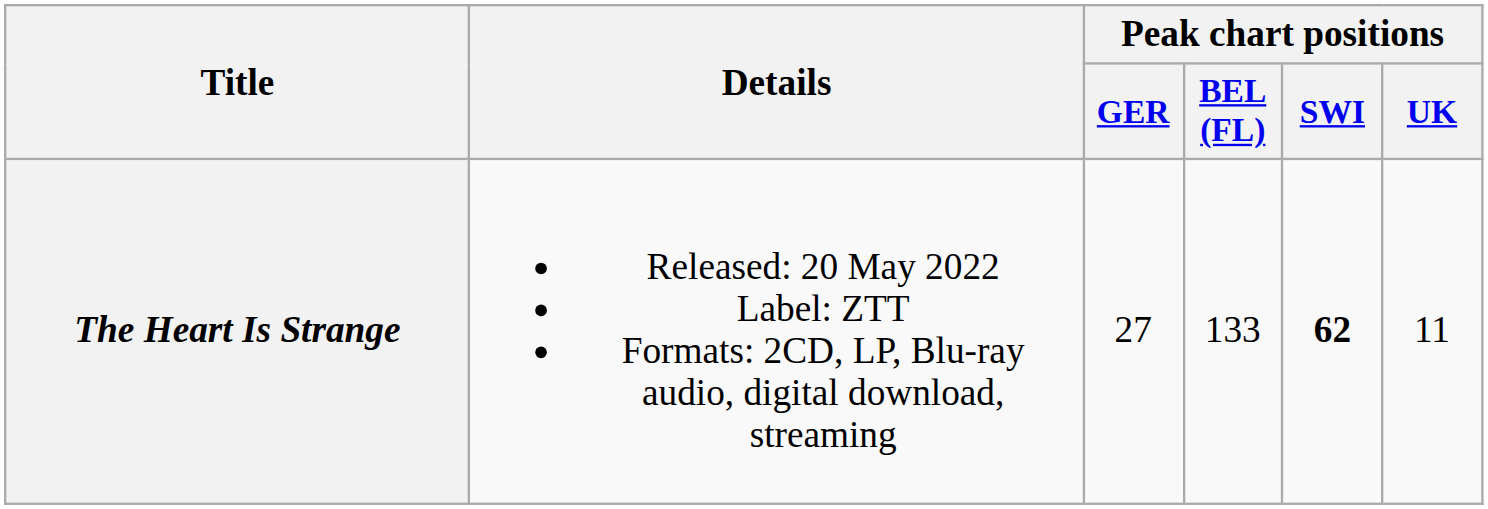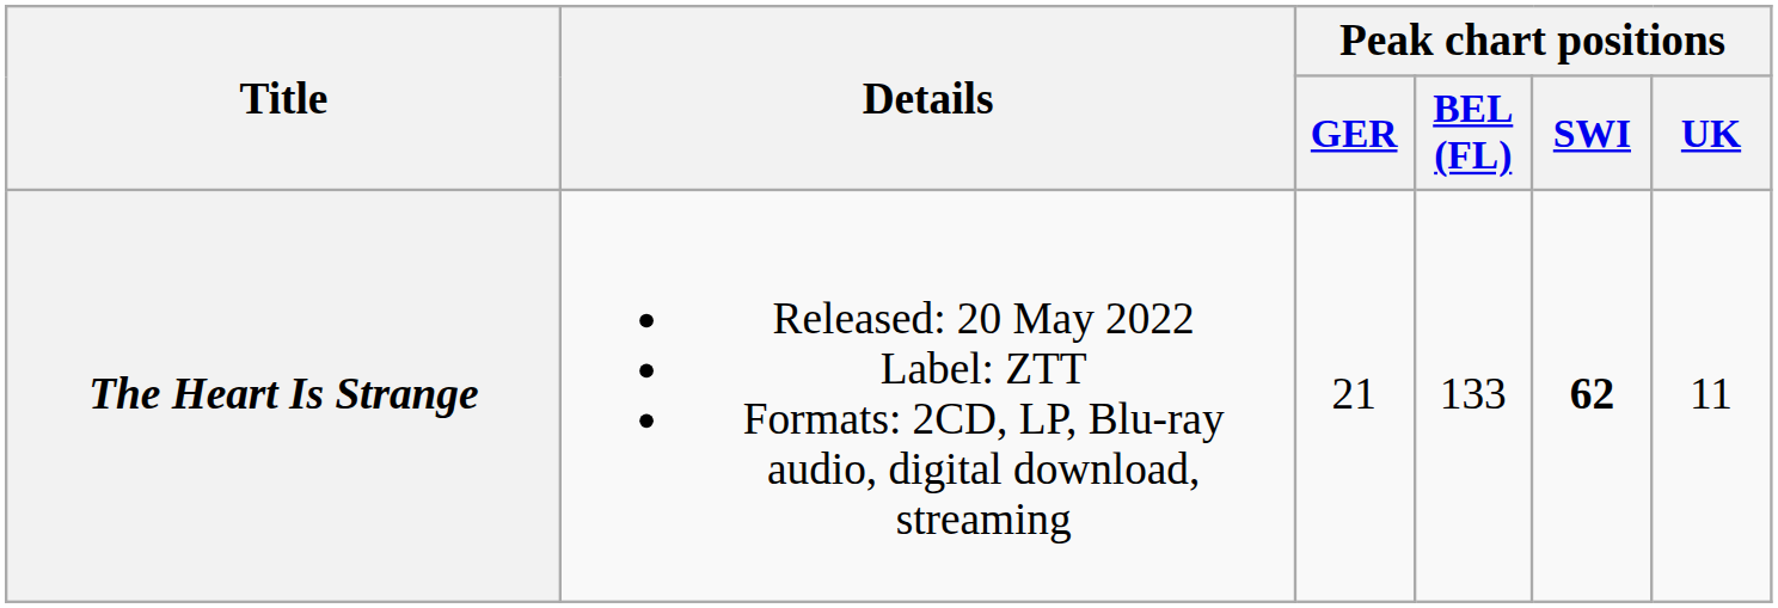The Heart Is Strange | Peak chart positions / GER: 27 -> 21
